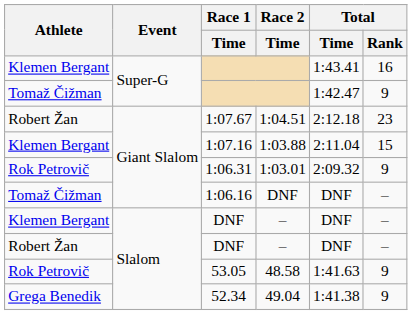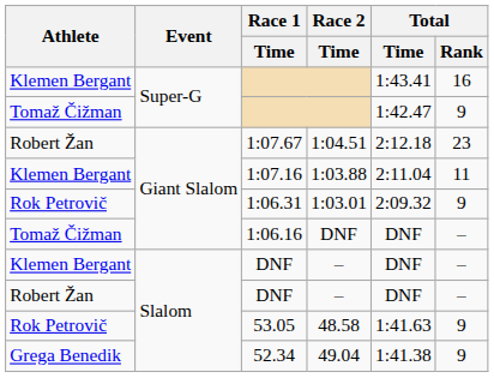1:07.16 | Total / Rank: 15 -> 11
